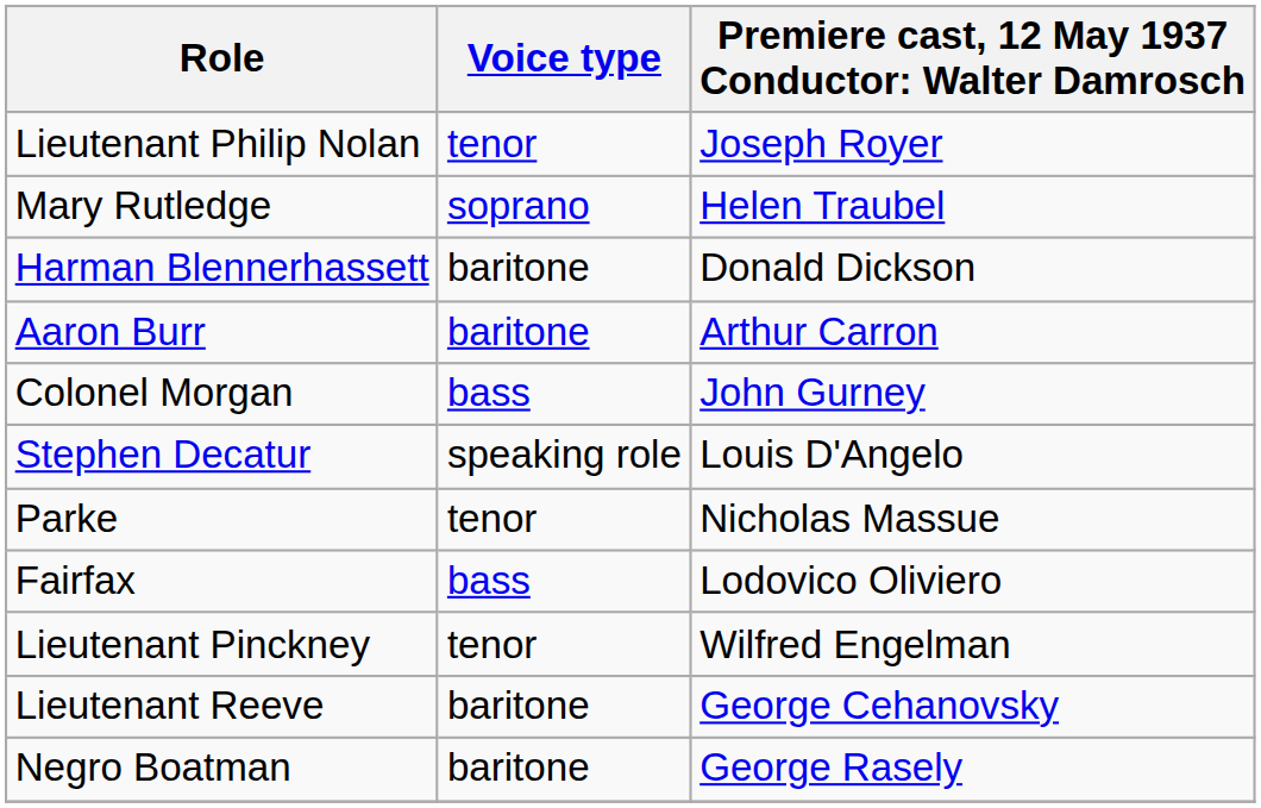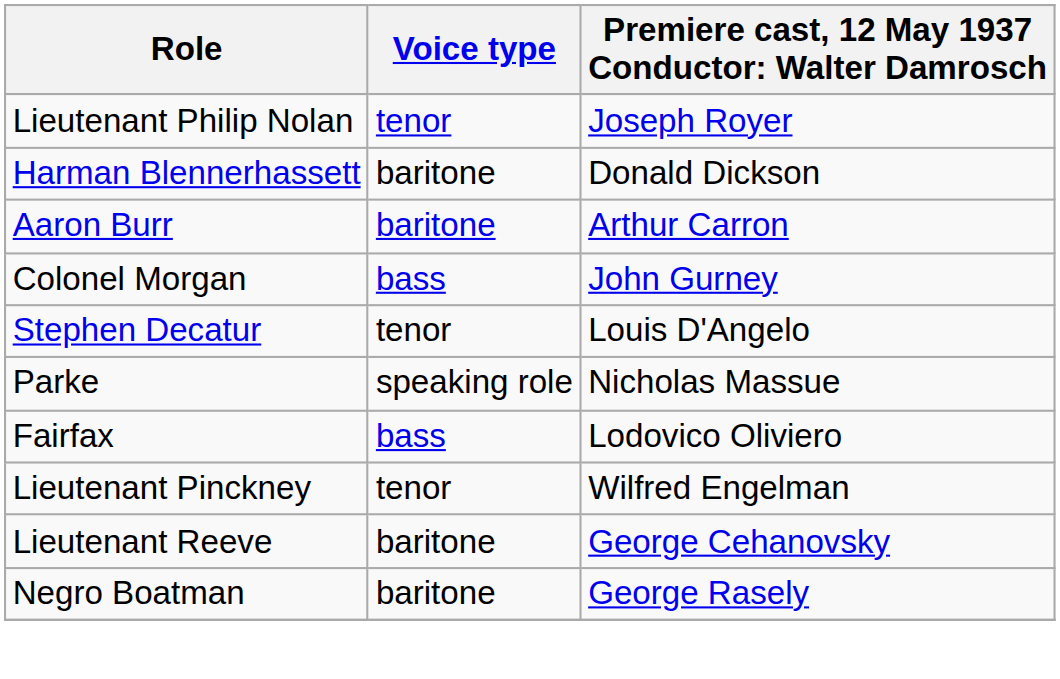- row: Mary Rutledge | soprano | Helen Traubel
Stephen Decatur | Voice type: speaking role -> tenor
Parke | Voice type: tenor -> speaking role
